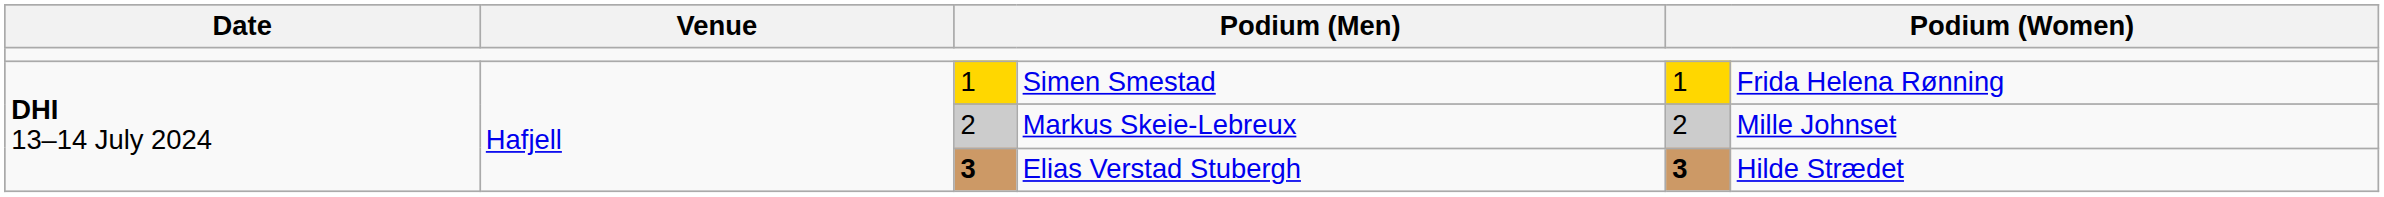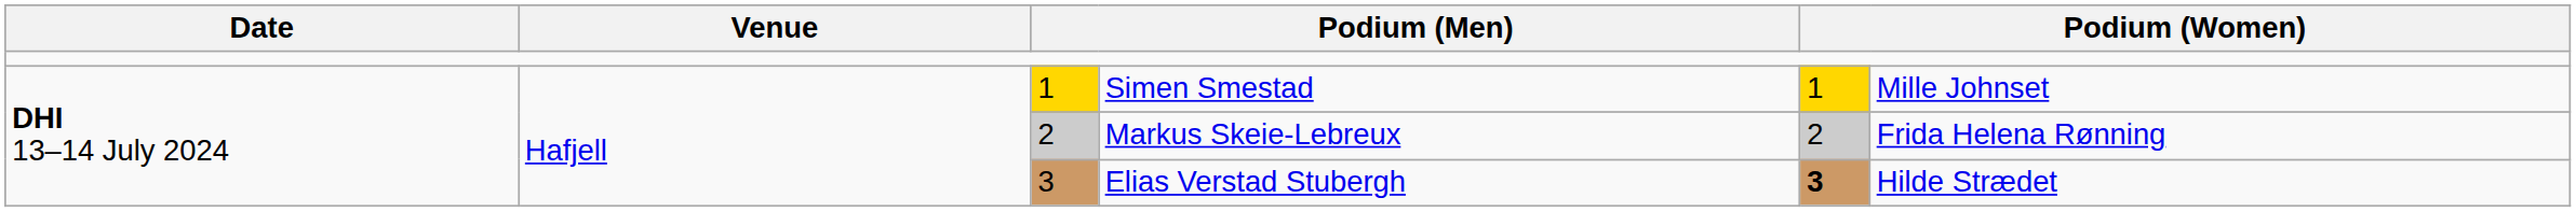Simen Smestad | column 6: Frida Helena Rønning -> Mille Johnset
Markus Skeie-Lebreux | column 6: Mille Johnset -> Frida Helena Rønning
Elias Verstad Stubergh | column 3: bold -> normal
